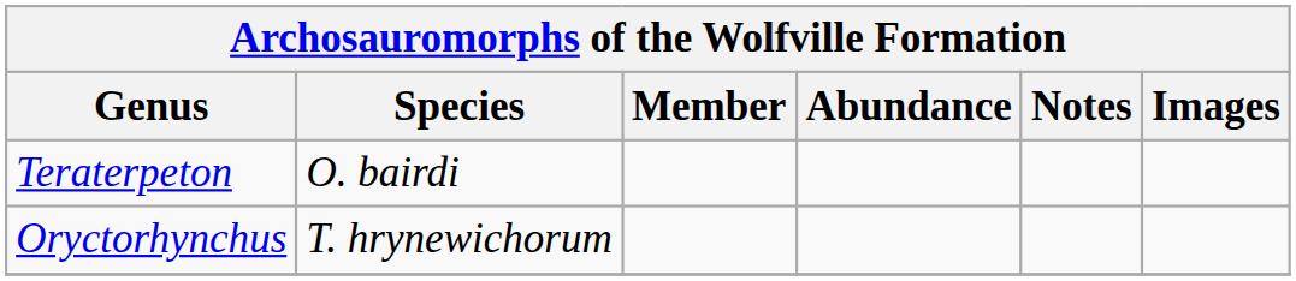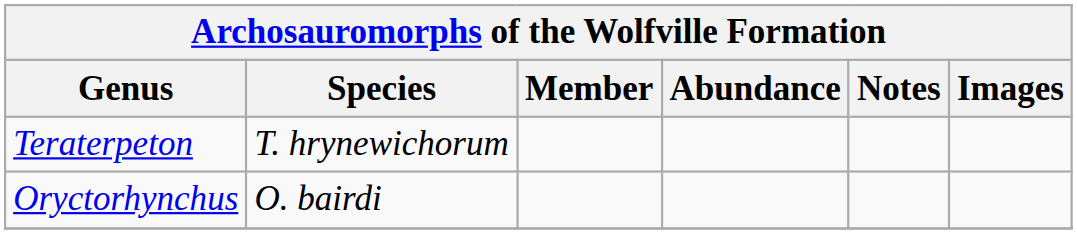Teraterpeton | Species: O. bairdi -> T. hrynewichorum
Oryctorhynchus | Species: T. hrynewichorum -> O. bairdi
